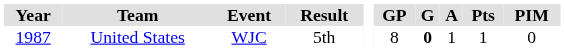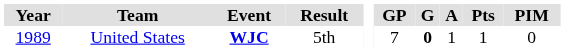United States | Year: 1987 -> 1989
United States | Event: normal -> bold
United States | GP: 8 -> 7
